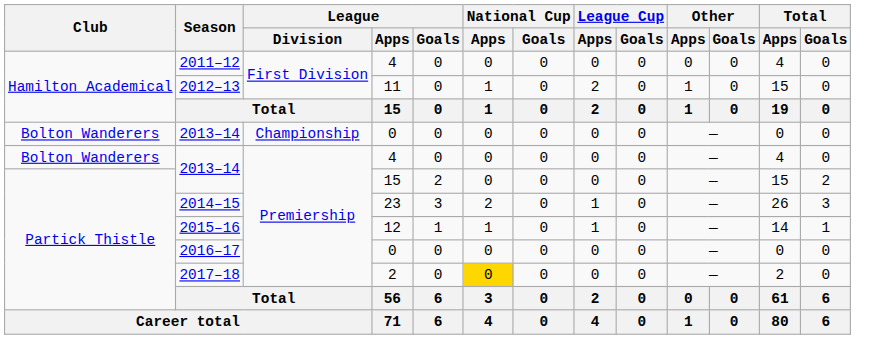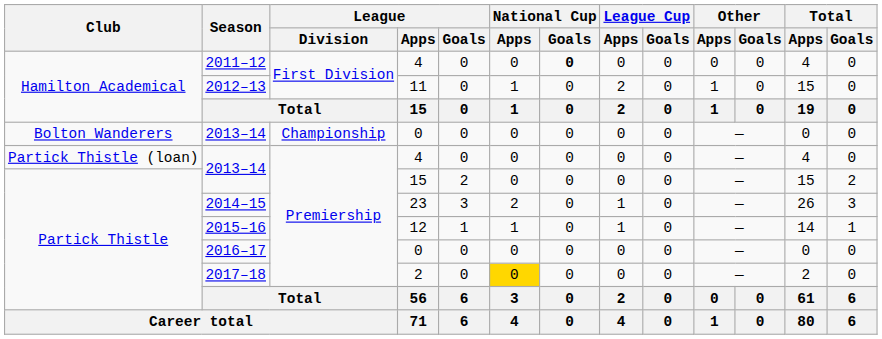2011–12 | National Cup / Goals: normal -> bold
2013–14 / 4 | Club: Bolton Wanderers -> Partick Thistle (loan)
